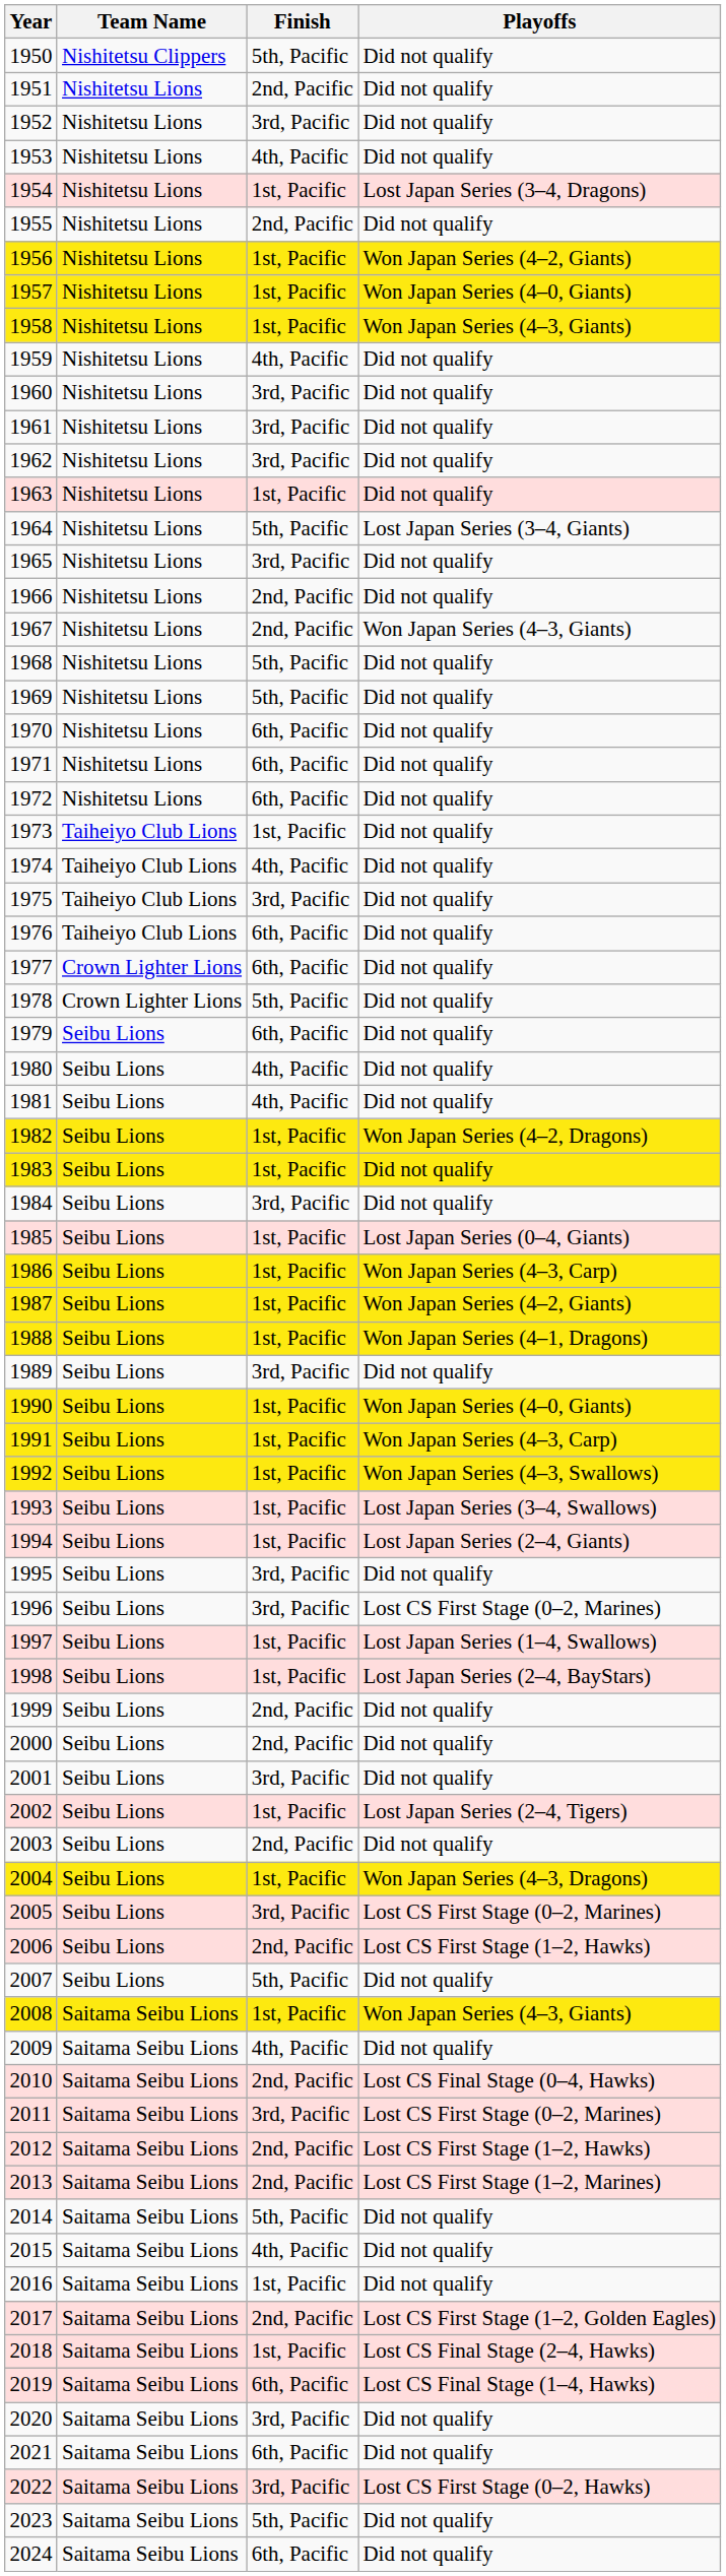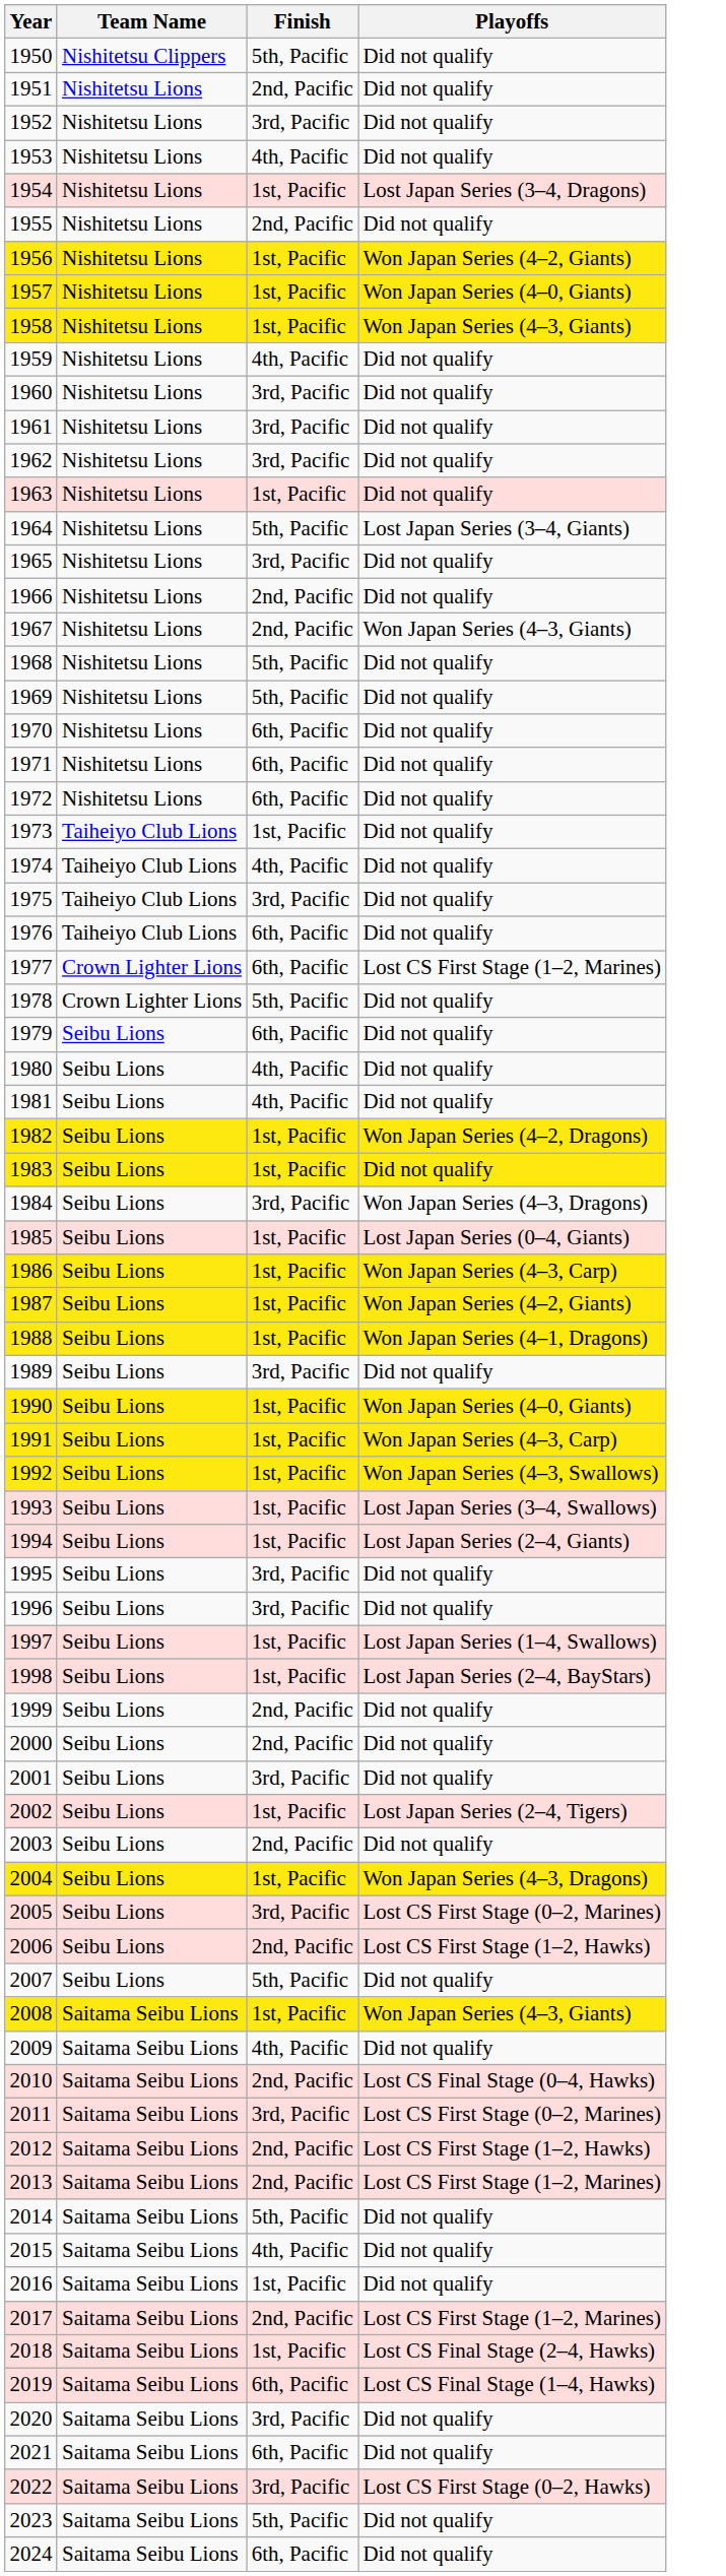1977 | Playoffs: Did not qualify -> Lost CS First Stage (1–2, Marines)
1984 | Playoffs: Did not qualify -> Won Japan Series (4–3, Dragons)
1996 | Playoffs: Lost CS First Stage (0–2, Marines) -> Did not qualify
2017 | Playoffs: Lost CS First Stage (1–2, Golden Eagles) -> Lost CS First Stage (1–2, Marines)
